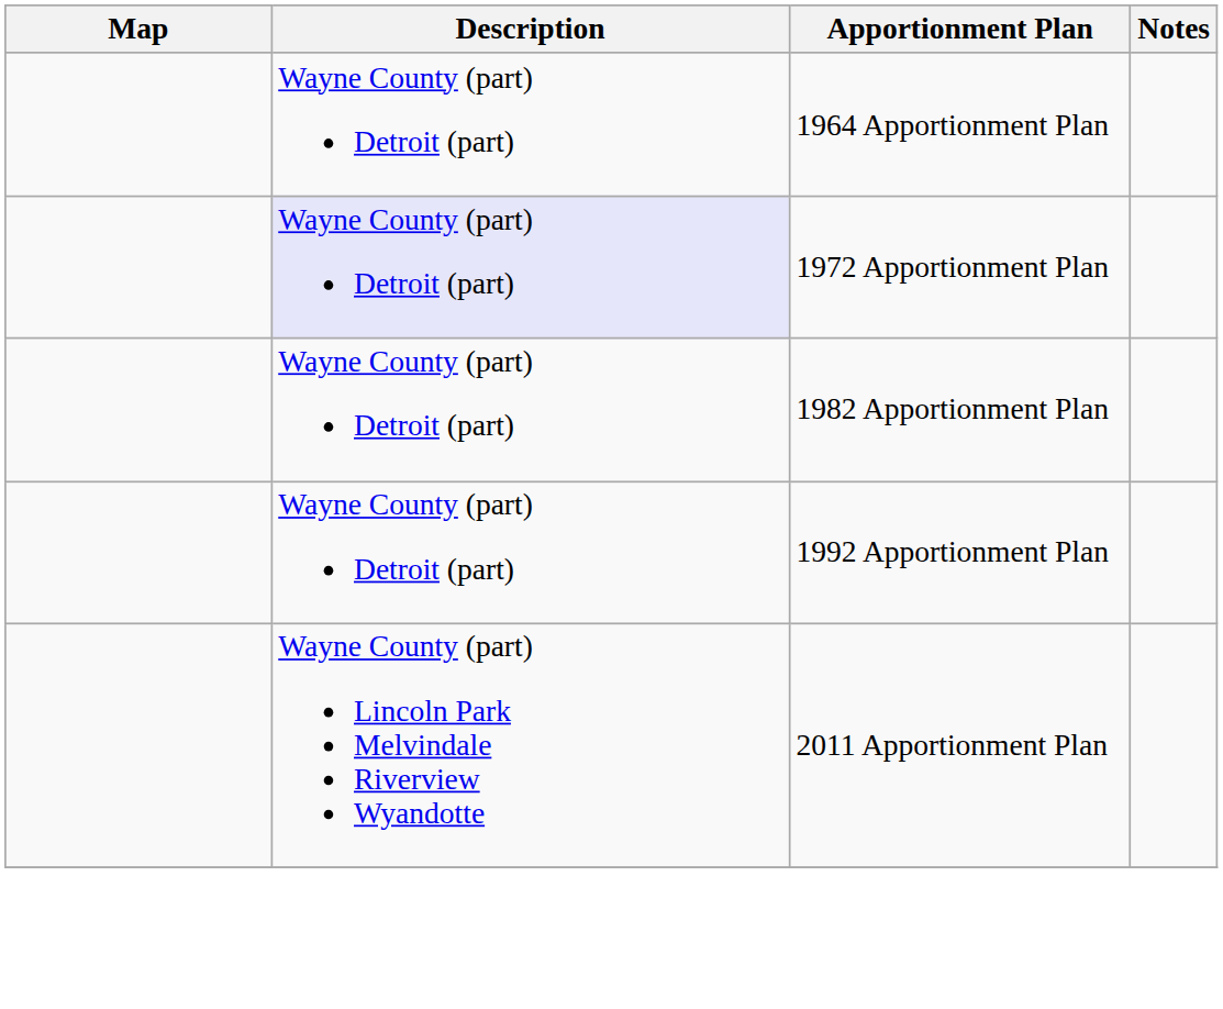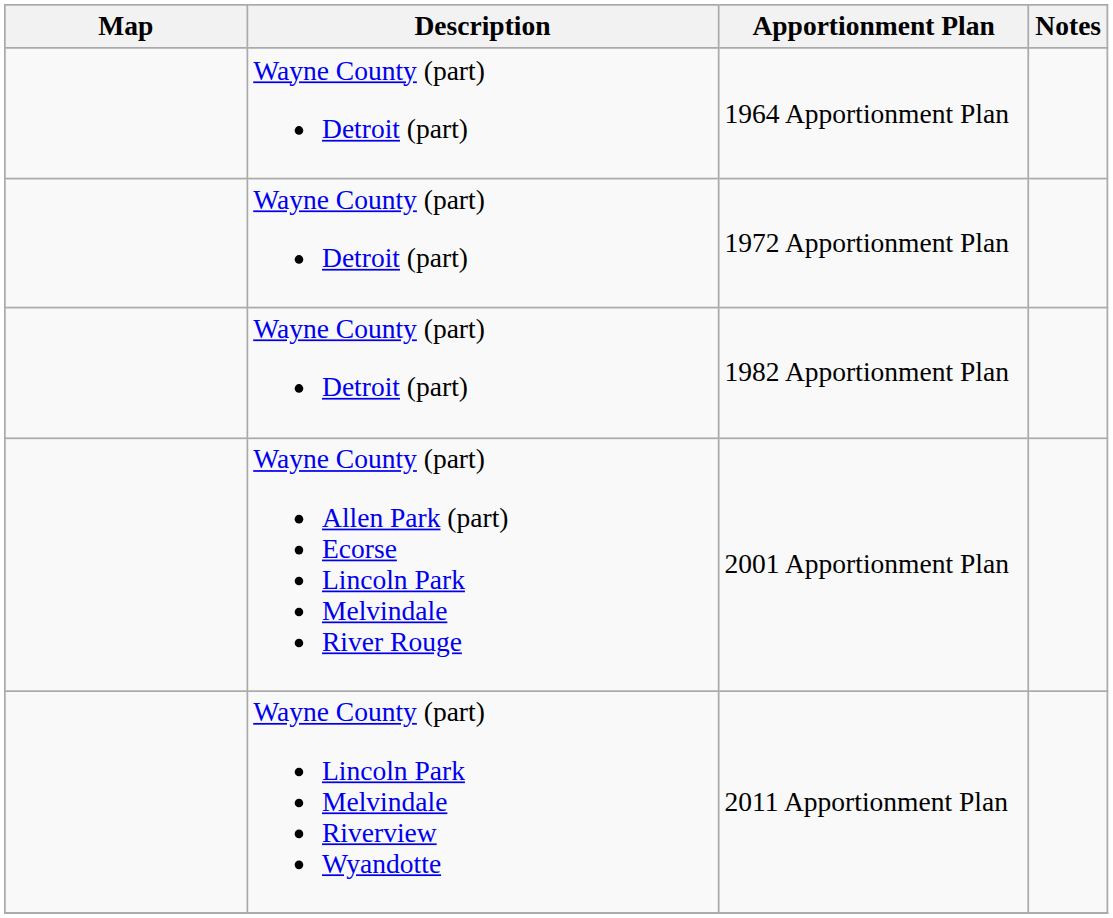1972 Apportionment Plan | Description: lavender background -> no background
- row: Wayne County (part) Detroit (part) | 1992 Apportionment Plan
+ row: Wayne County (part) Allen Park (part) Ecorse Lincoln Park Melvindale River Rouge | 2001 Apportionment Plan
